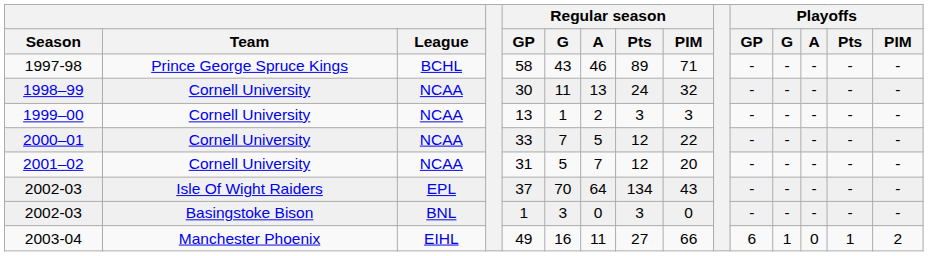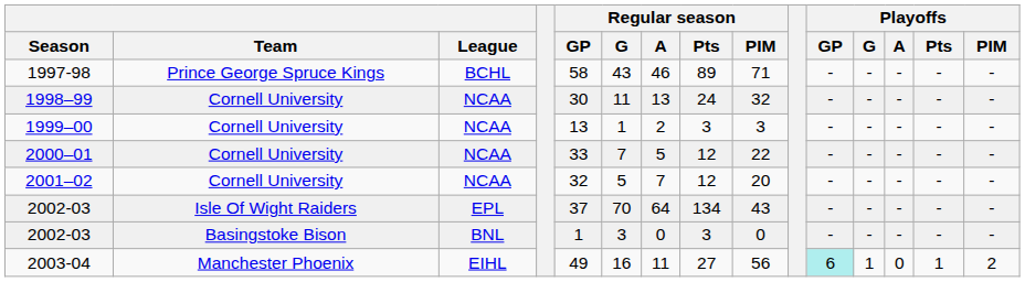2001–02 | Regular season / GP: 31 -> 32
2003-04 | Regular season / PIM: 66 -> 56
2003-04 | Playoffs / GP: no background -> paleturquoise background
